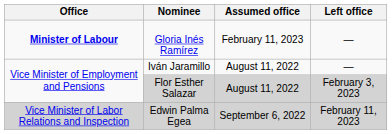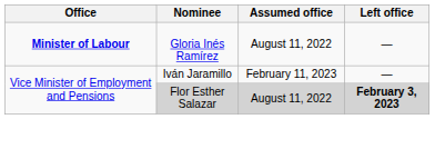Gloria Inés Ramírez | Assumed office: February 11, 2023 -> August 11, 2022
Iván Jaramillo | Assumed office: August 11, 2022 -> February 11, 2023
Flor Esther Salazar | Left office: normal -> bold
- row: Vice Minister of Labor Relations and Inspection | Edwin Palma Egea | September 6, 2022 | February 11, 2023
